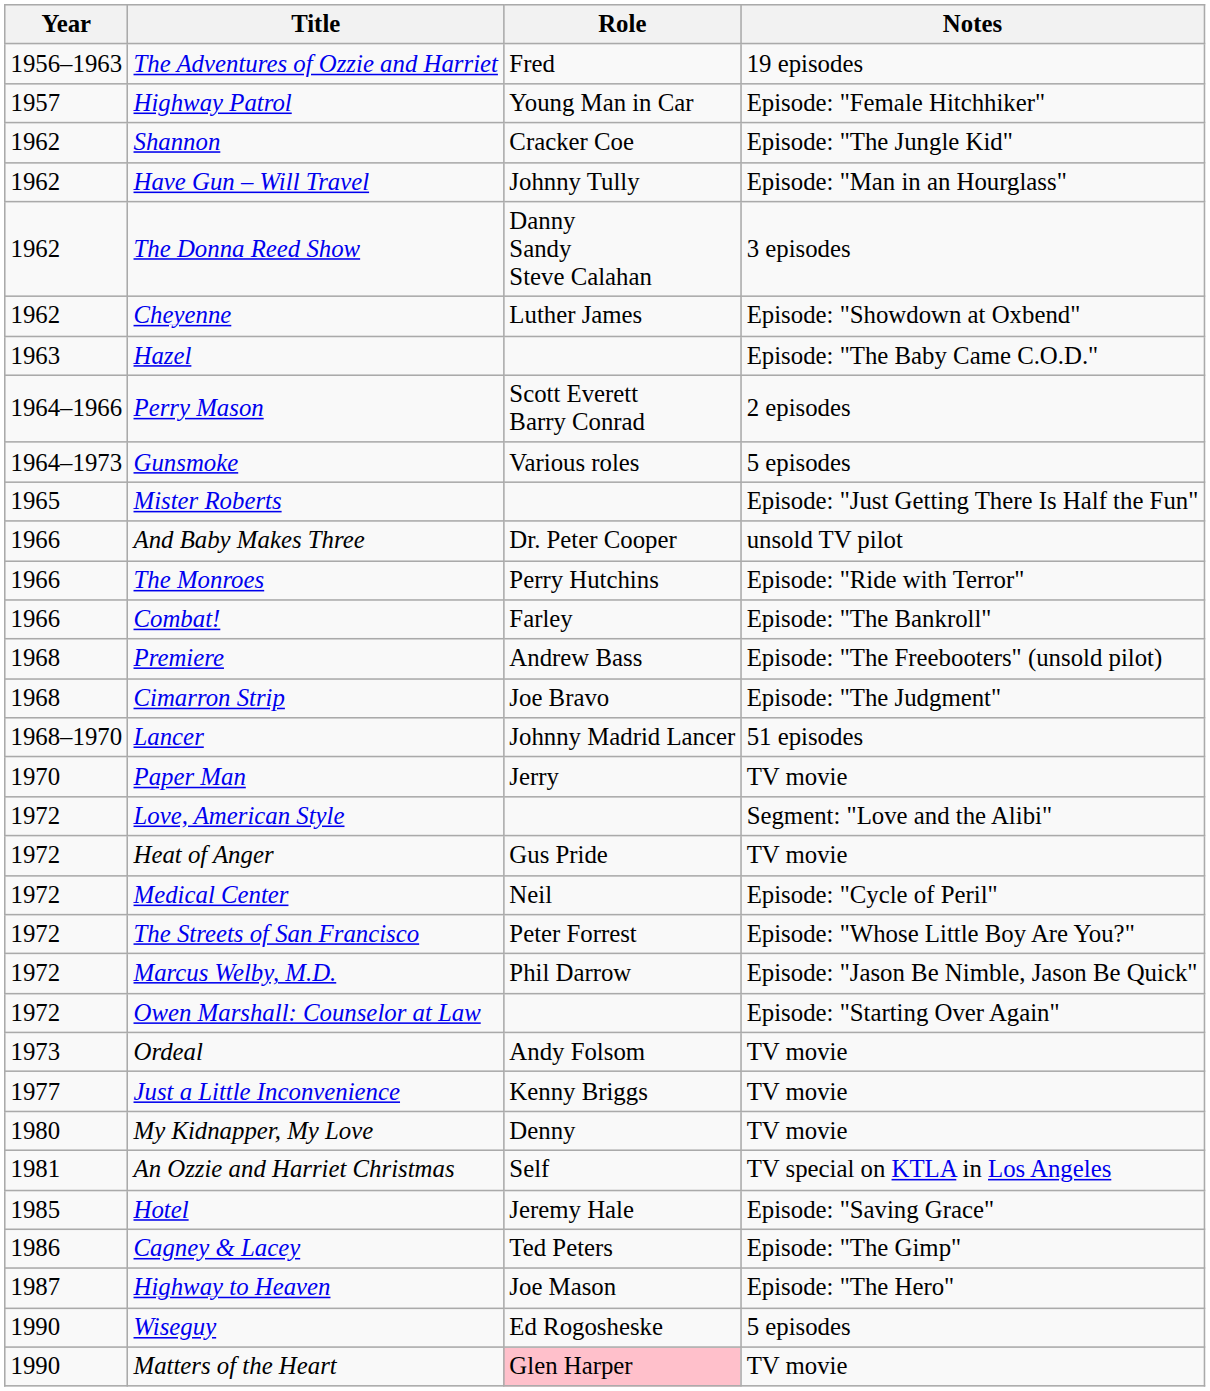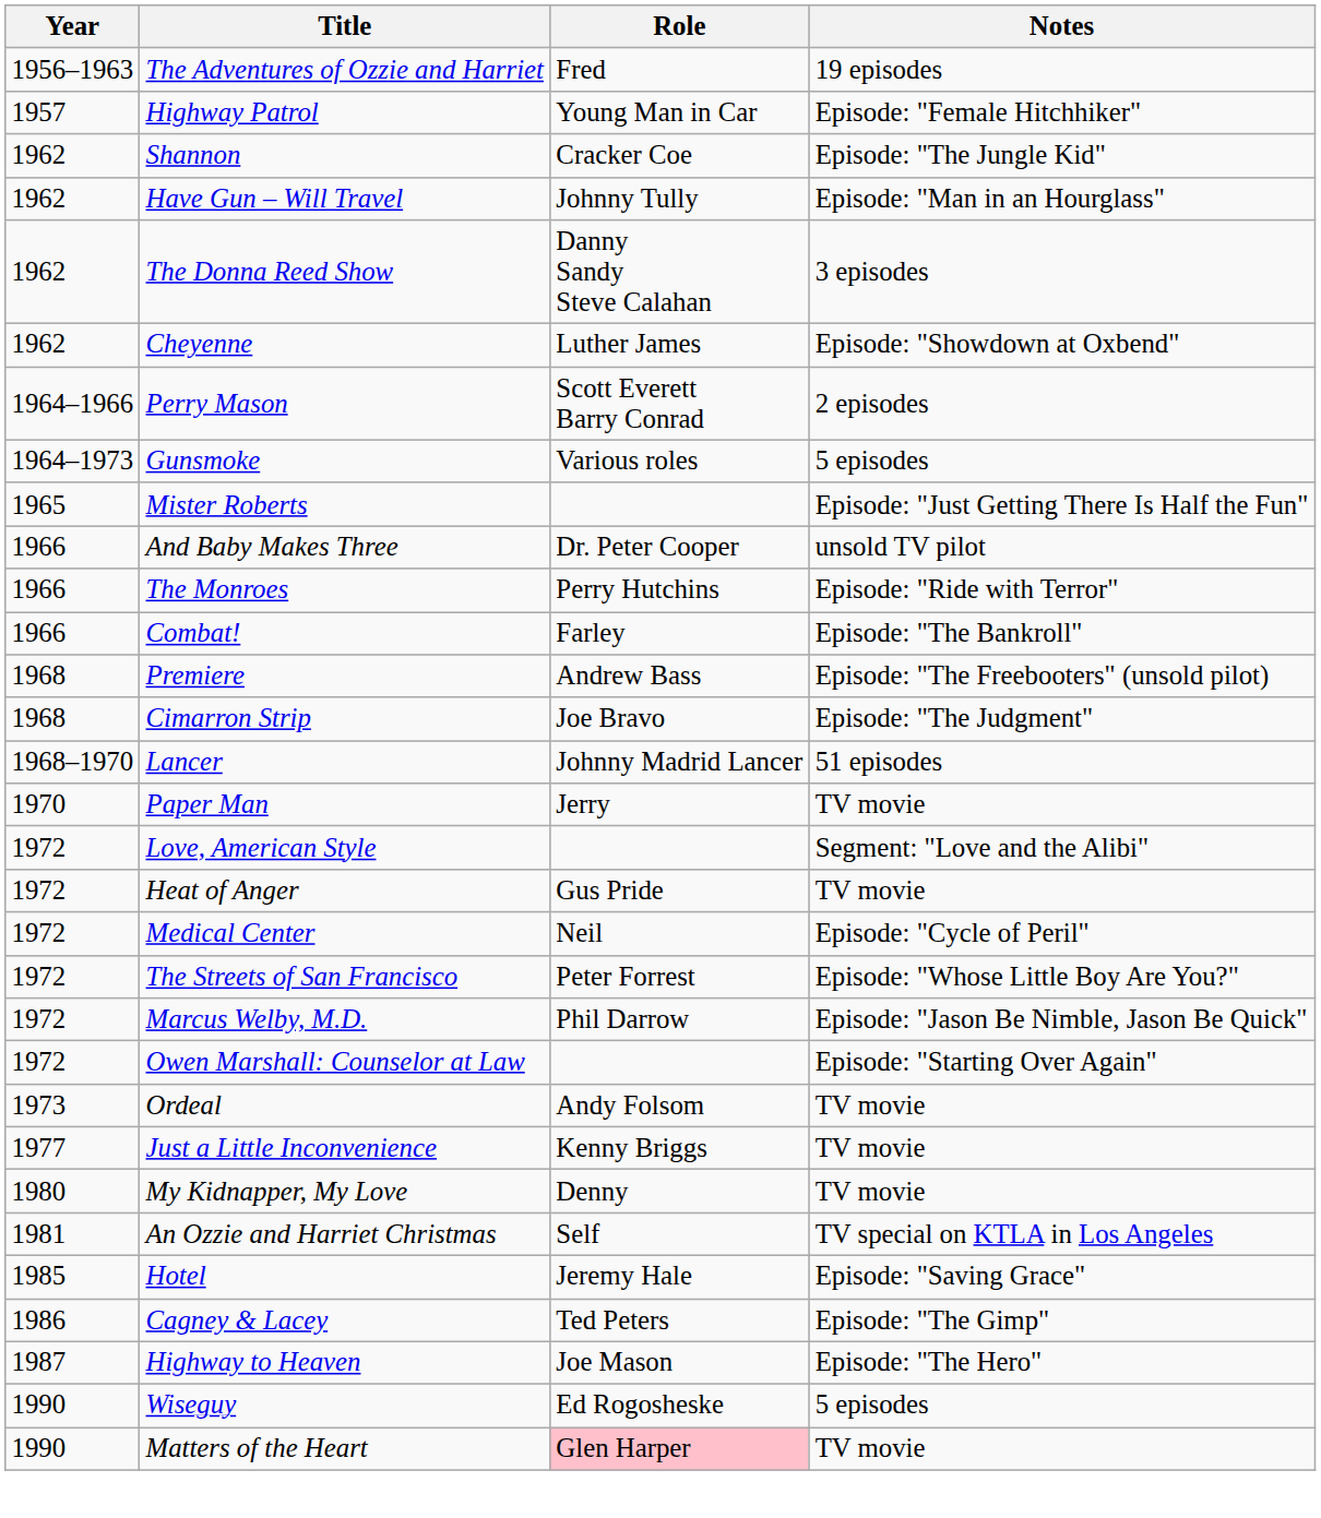- row: 1963 | Hazel | Episode: "The Baby Came C.O.D."
